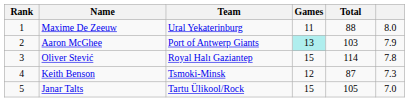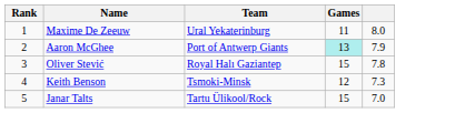- column: Total | 88 | 103 | 114 | 87 | 105
